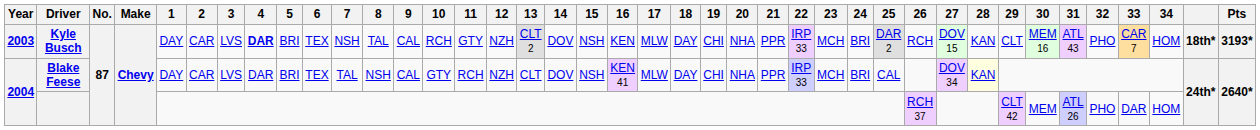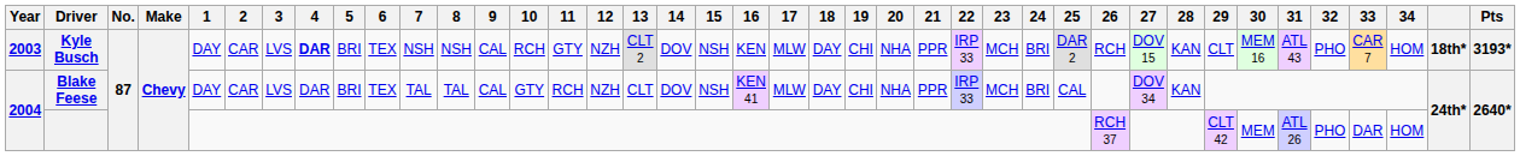Kyle Busch | 8: TAL -> NSH
Blake Feese | 8: NSH -> TAL
Blake Feese | 28: lightyellow background -> no background
